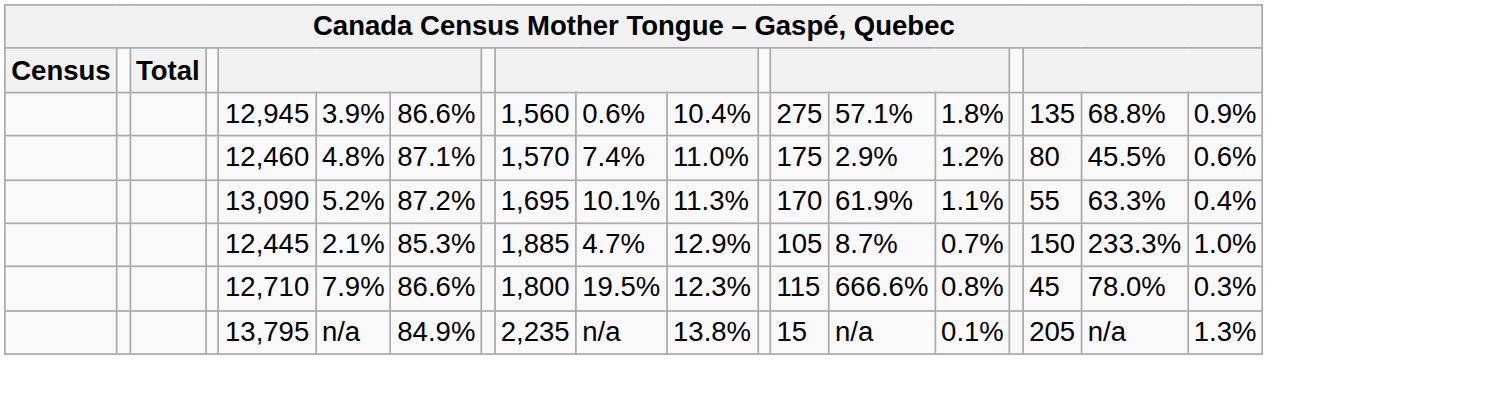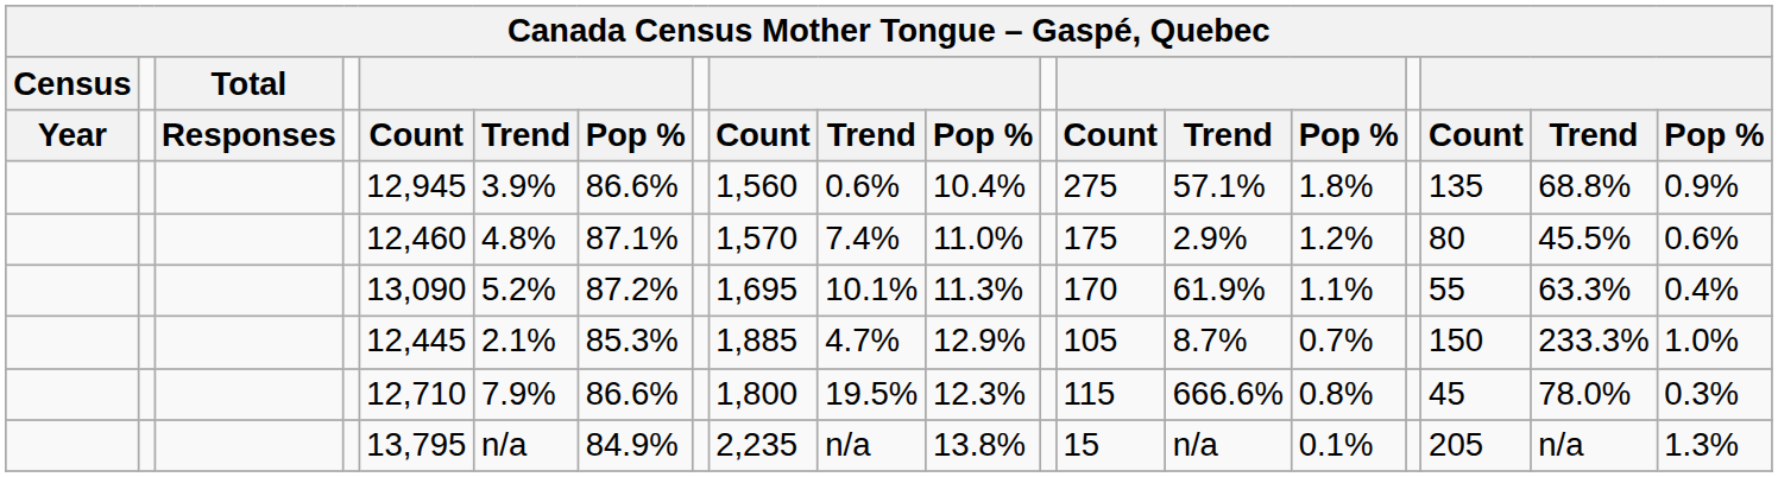+ row: Year | Responses | Count | Trend | Pop % | Count | Trend | Pop % | Count | Trend | Pop % | Count | Trend | Pop %
